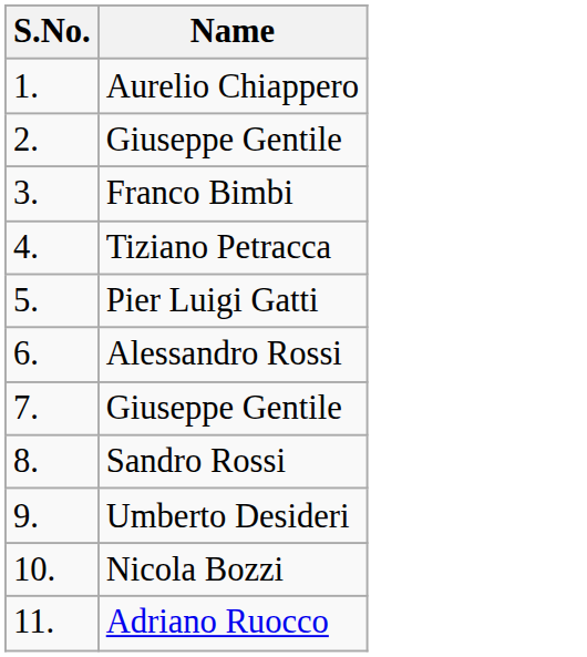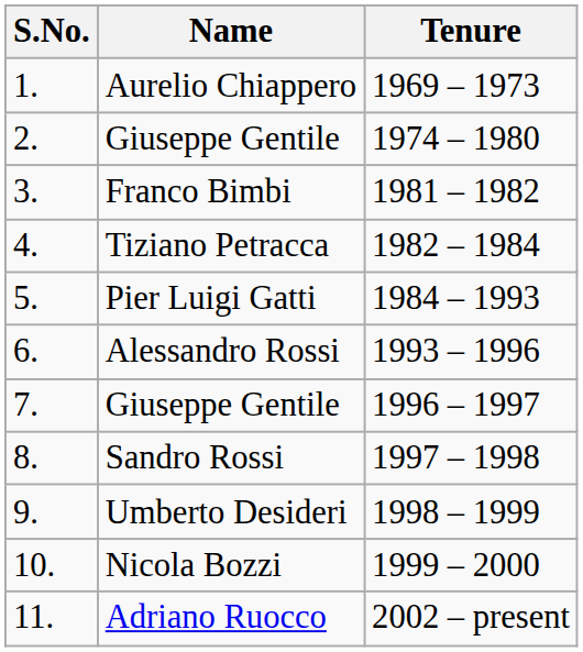+ column: Tenure | 1969 – 1973 | 1974 – 1980 | 1981 – 1982 | 1982 – 1984 | 1984 – 1993 | 1993 – 1996 | 1996 – 1997 | 1997 – 1998 | 1998 – 1999 | 1999 – 2000 | 2002 – present
